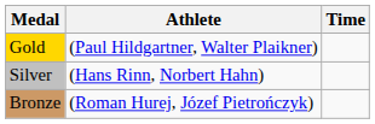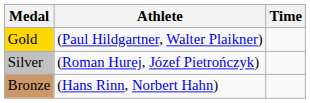Silver | Athlete: (Hans Rinn, Norbert Hahn) -> (Roman Hurej, Józef Pietrończyk)
Bronze | Athlete: (Roman Hurej, Józef Pietrończyk) -> (Hans Rinn, Norbert Hahn)
